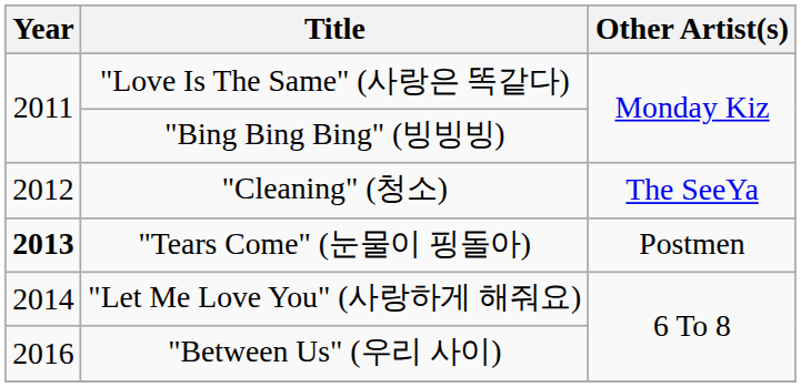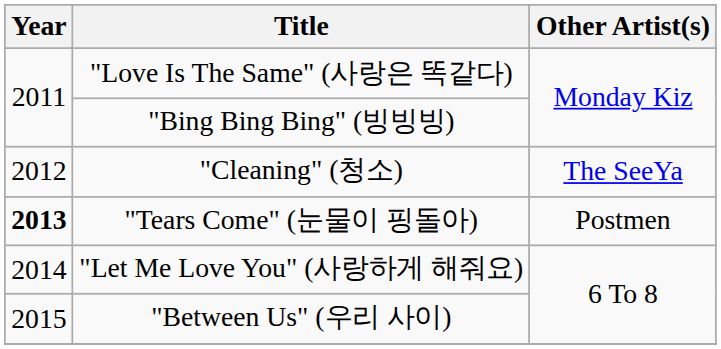"Between Us" (우리 사이) | Year: 2016 -> 2015
